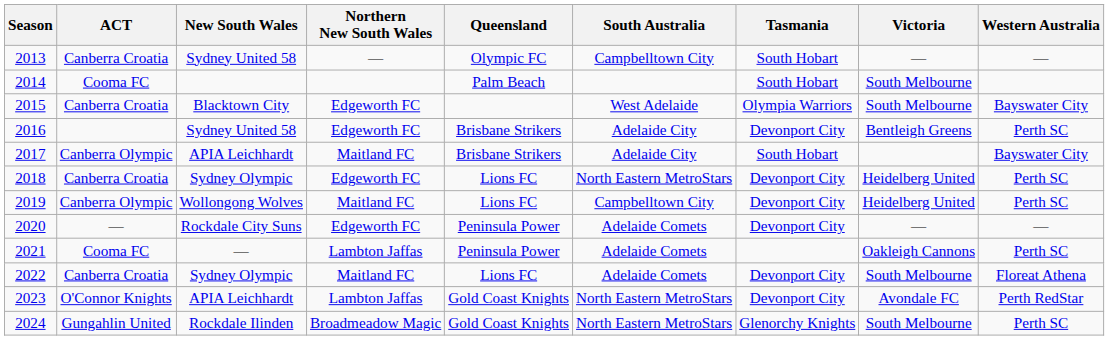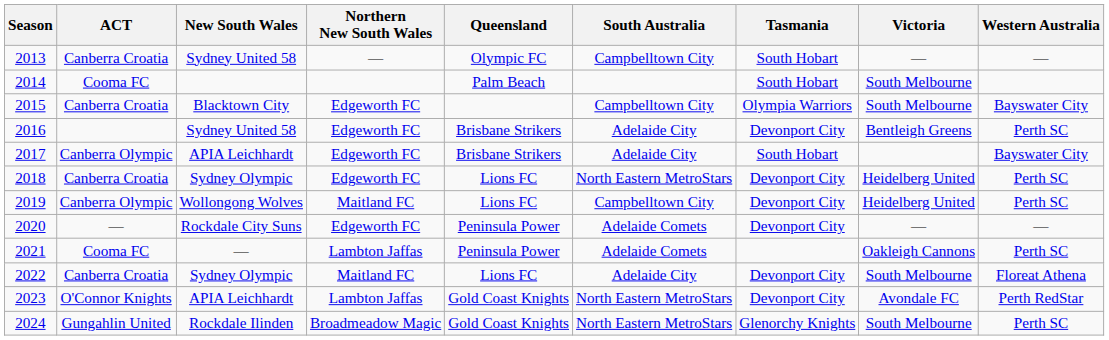2015 | South Australia: West Adelaide -> Campbelltown City
2017 | Northern New South Wales: Maitland FC -> Edgeworth FC
2022 | South Australia: Adelaide Comets -> Adelaide City
